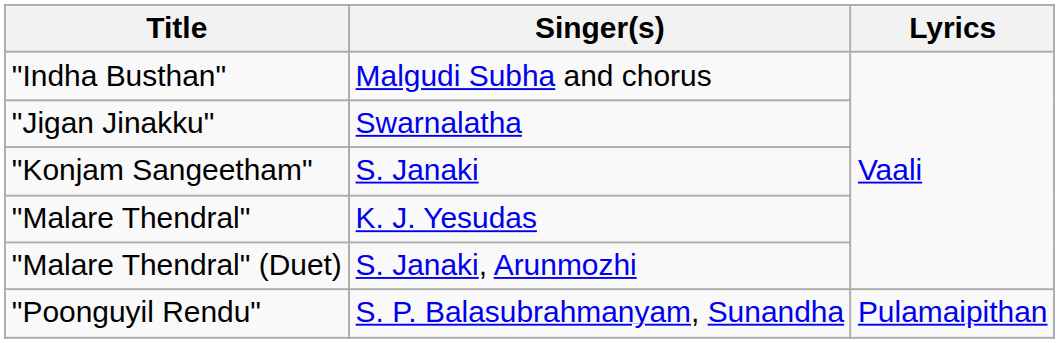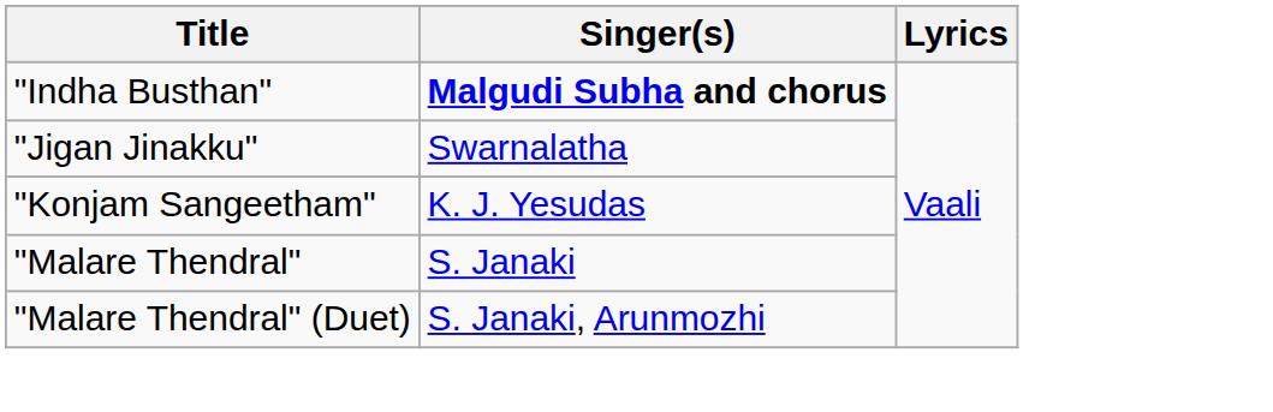"Indha Busthan" | Singer(s): normal -> bold
"Konjam Sangeetham" | Singer(s): S. Janaki -> K. J. Yesudas
"Malare Thendral" | Singer(s): K. J. Yesudas -> S. Janaki
- row: "Poonguyil Rendu" | S. P. Balasubrahmanyam, Sunandha | Pulamaipithan
